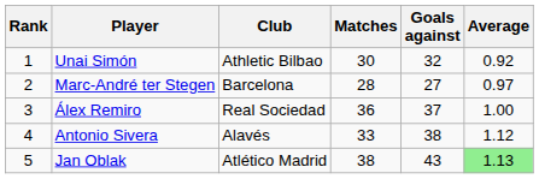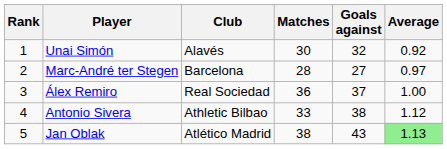Unai Simón | Club: Athletic Bilbao -> Alavés
Antonio Sivera | Club: Alavés -> Athletic Bilbao
